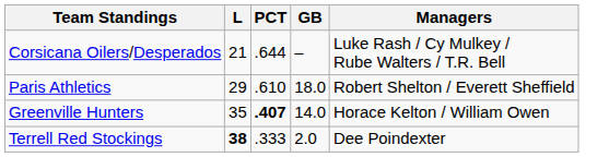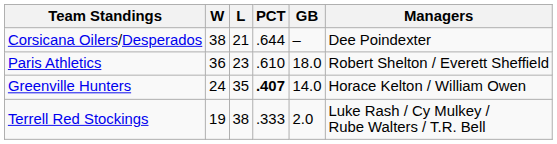+ column: W | 38 | 36 | 24 | 19
Corsicana Oilers/Desperados | Managers: Luke Rash / Cy Mulkey / Rube Walters / T.R. Bell -> Dee Poindexter
Paris Athletics | L: 29 -> 23
Terrell Red Stockings | L: bold -> normal
Terrell Red Stockings | Managers: Dee Poindexter -> Luke Rash / Cy Mulkey / Rube Walters / T.R. Bell
